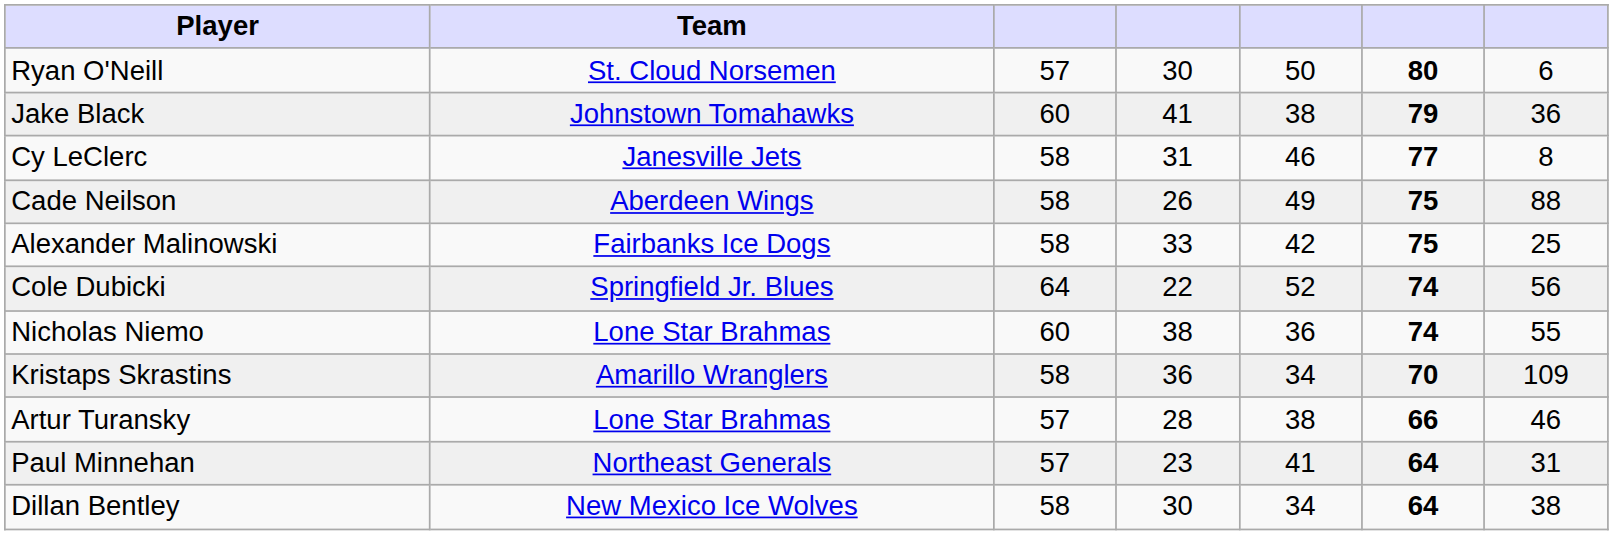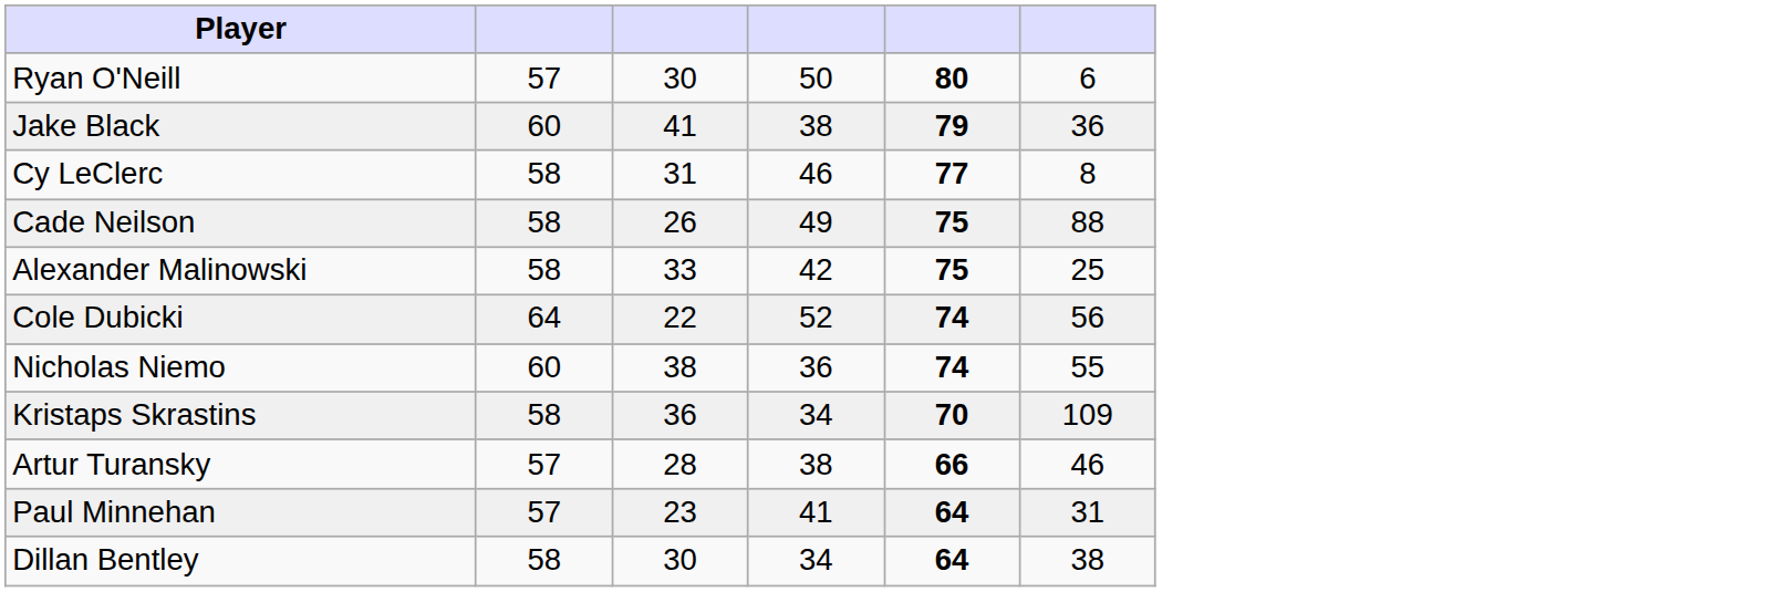- column: Team | St. Cloud Norsemen | Johnstown Tomahawks | Janesville Jets | Aberdeen Wings | Fairbanks Ice Dogs | Springfield Jr. Blues | Lone Star Brahmas | Amarillo Wranglers | Lone Star Brahmas | Northeast Generals | New Mexico Ice Wolves
